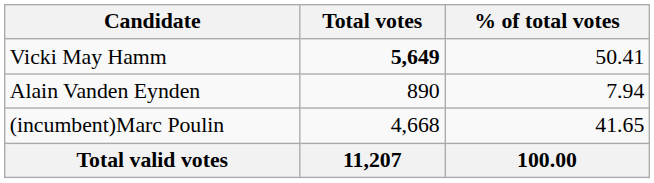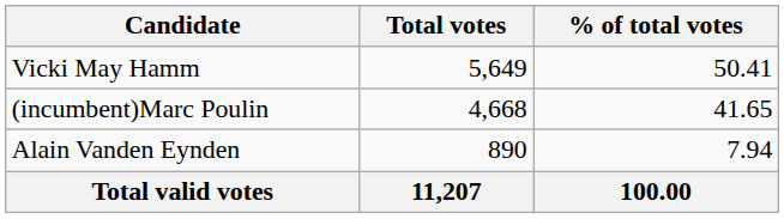Vicki May Hamm | Total votes: bold -> normal
rows swapped: (incumbent)Marc Poulin <-> Alain Vanden Eynden
